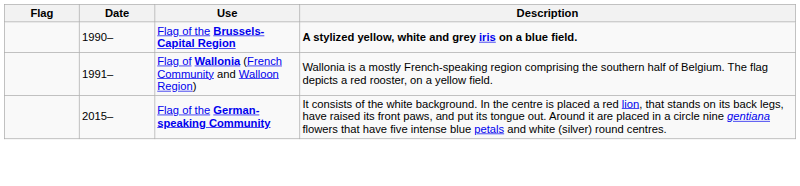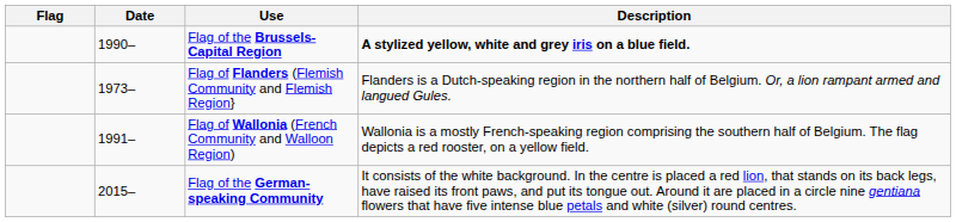+ row: 1973– | Flag of Flanders (Flemish Community and Flemish Region} | Flanders is a Dutch-speaking region in the northern half of Belgium. Or, a lion rampant armed and langued Gules.
